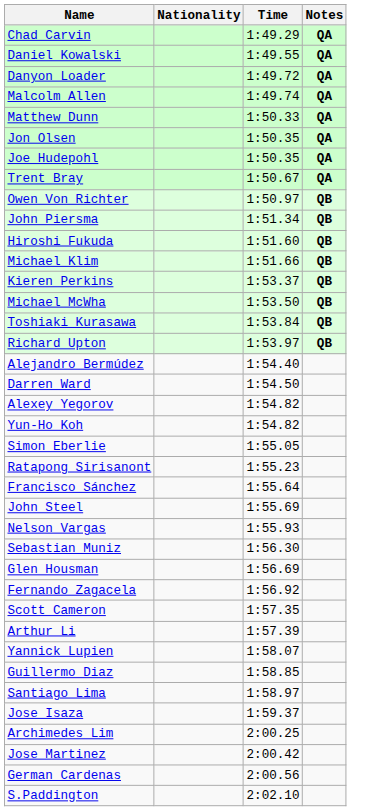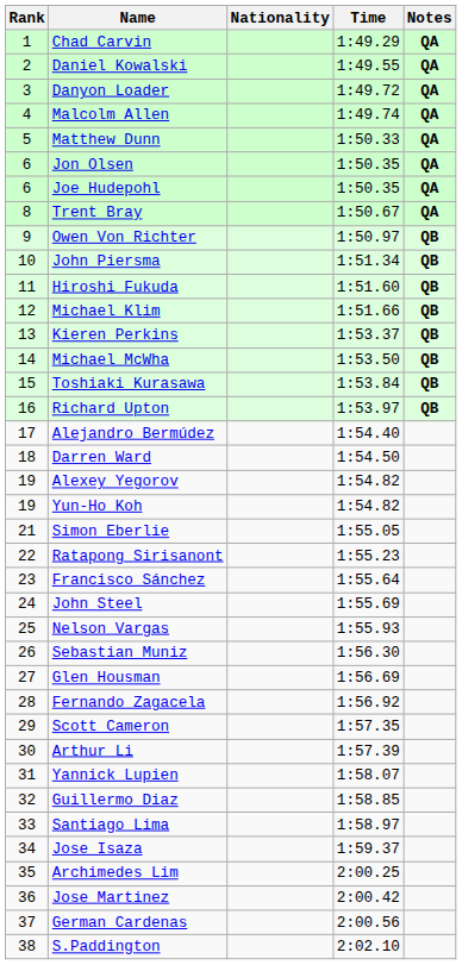+ column: Rank | 1 | 2 | 3 | 4 | 5 | 6 | 6 | 8 | 9 | 10 | 11 | 12 | 13 | 14 | 15 | 16 | 17 | 18 | 19 | 19 | 21 | 22 | 23 | 24 | 25 | 26 | 27 | 28 | 29 | 30 | 31 | 32 | 33 | 34 | 35 | 36 | 37 | 38
